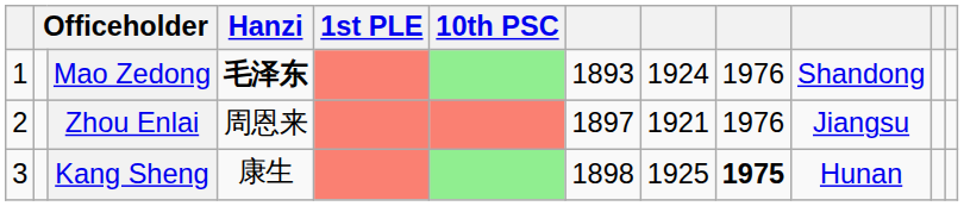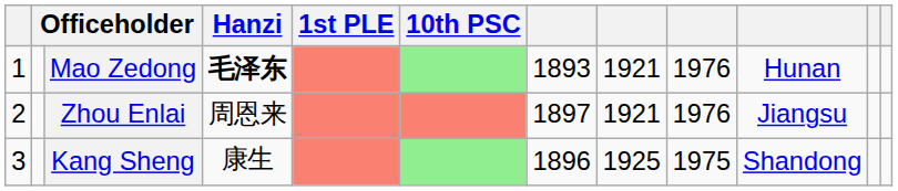Mao Zedong | column 8: 1924 -> 1921
Mao Zedong | column 10: Shandong -> Hunan
Kang Sheng | column 7: 1898 -> 1896
Kang Sheng | column 9: bold -> normal
Kang Sheng | column 10: Hunan -> Shandong
